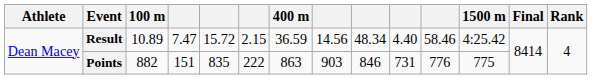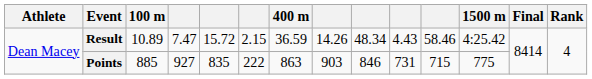Result | column 8: 14.56 -> 14.26
Result | column 10: 4.40 -> 4.43
Points | 100 m: 882 -> 885
Points | column 4: 151 -> 927
Points | column 11: 776 -> 715
